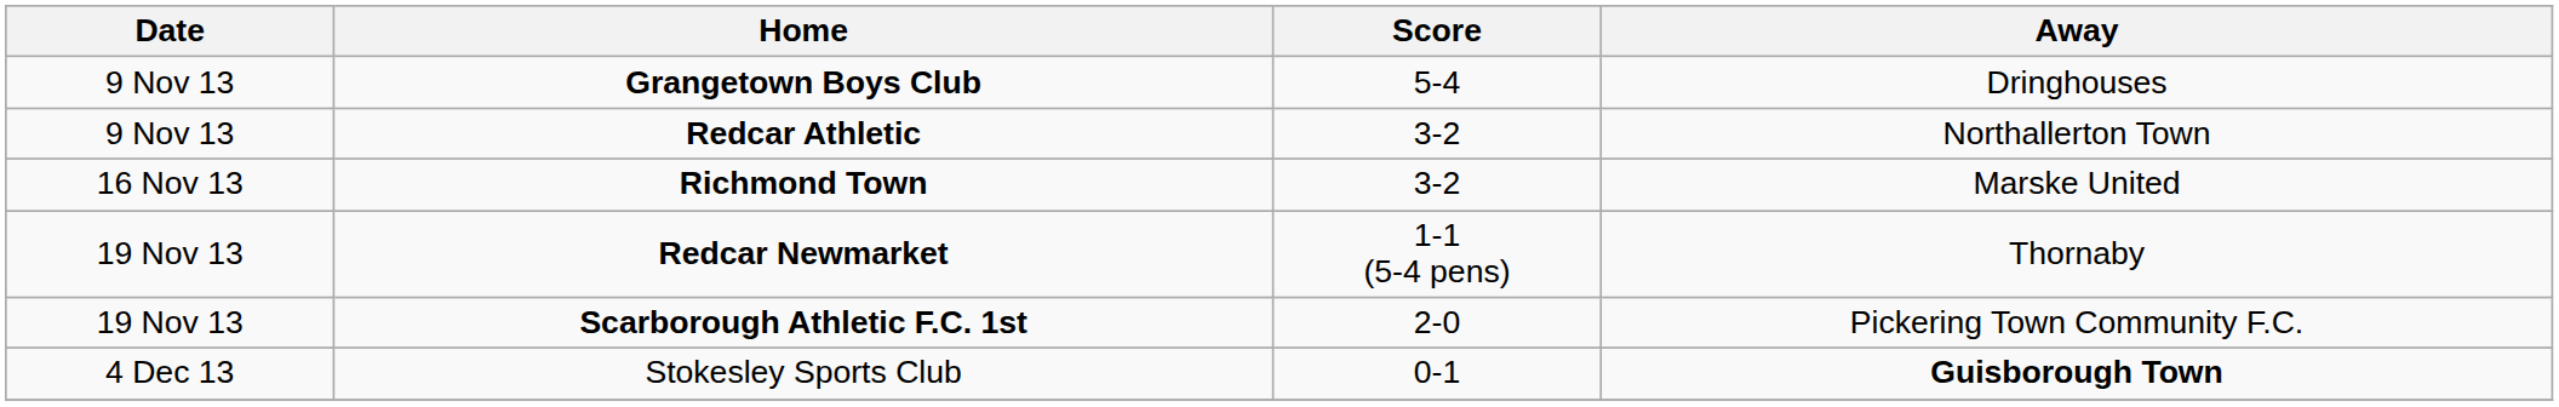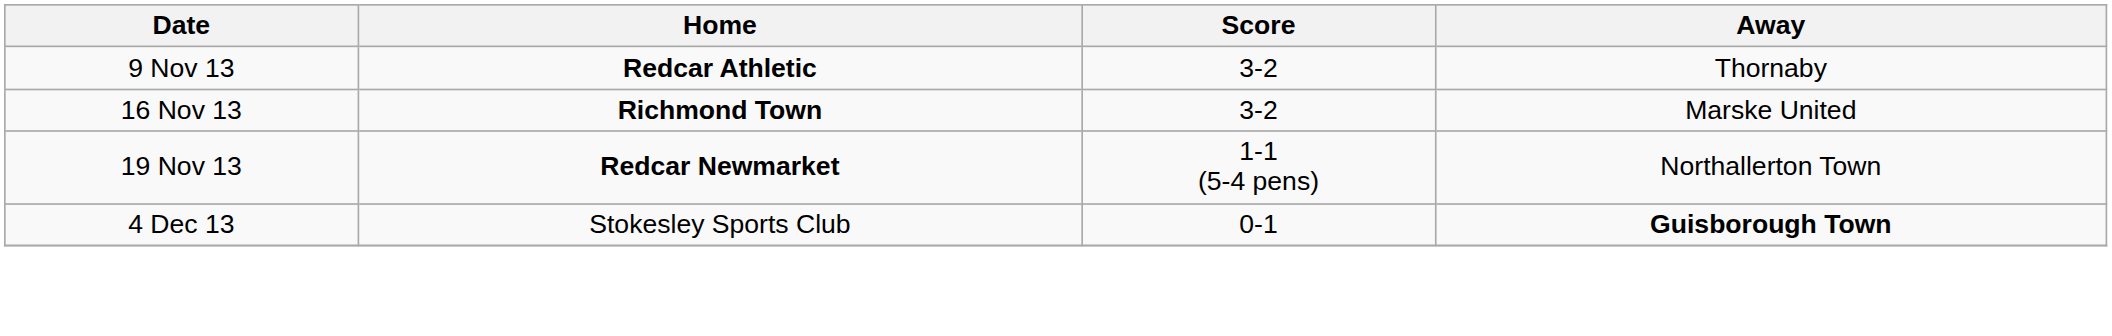- row: 9 Nov 13 | Grangetown Boys Club | 5-4 | Dringhouses
Redcar Athletic | Away: Northallerton Town -> Thornaby
Redcar Newmarket | Away: Thornaby -> Northallerton Town
- row: 19 Nov 13 | Scarborough Athletic F.C. 1st | 2-0 | Pickering Town Community F.C.
